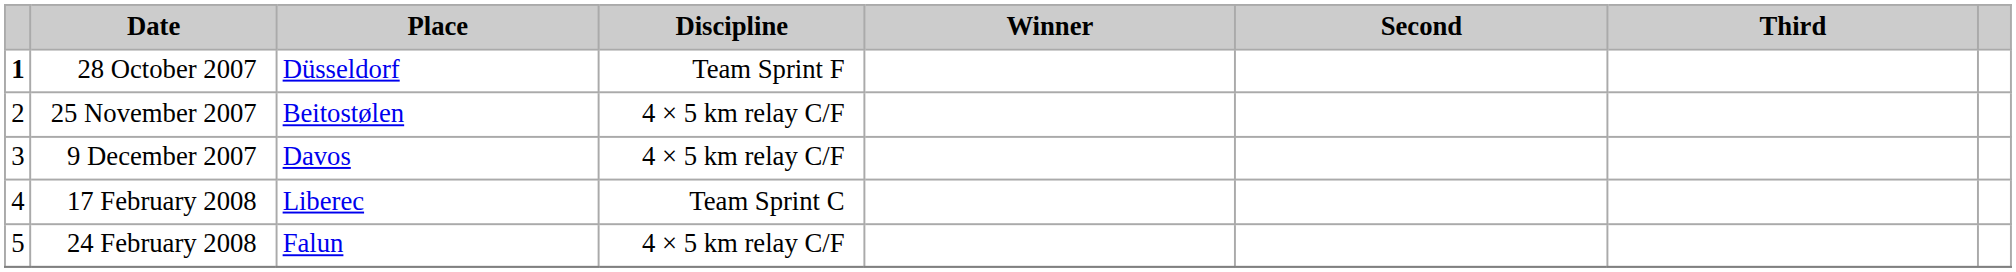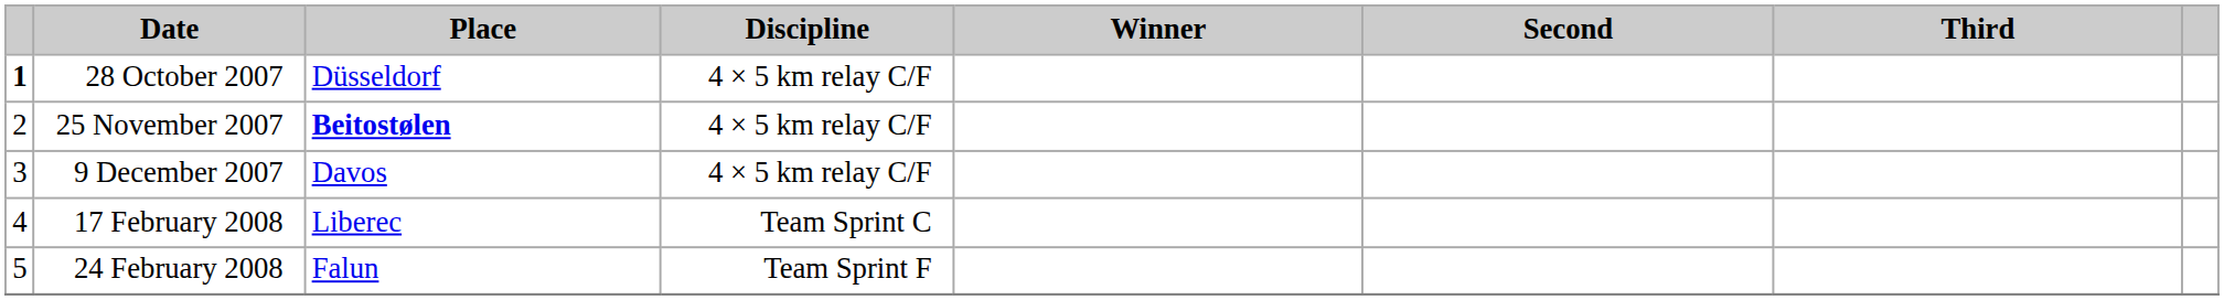28 October 2007 | Discipline: Team Sprint F -> 4 × 5 km relay C/F
25 November 2007 | Place: normal -> bold
24 February 2008 | Discipline: 4 × 5 km relay C/F -> Team Sprint F
